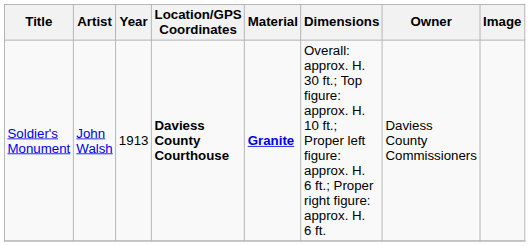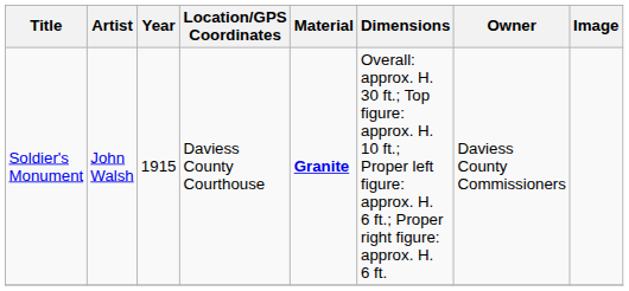Soldier's Monument | Year: 1913 -> 1915
Soldier's Monument | Location/GPS Coordinates: bold -> normal
